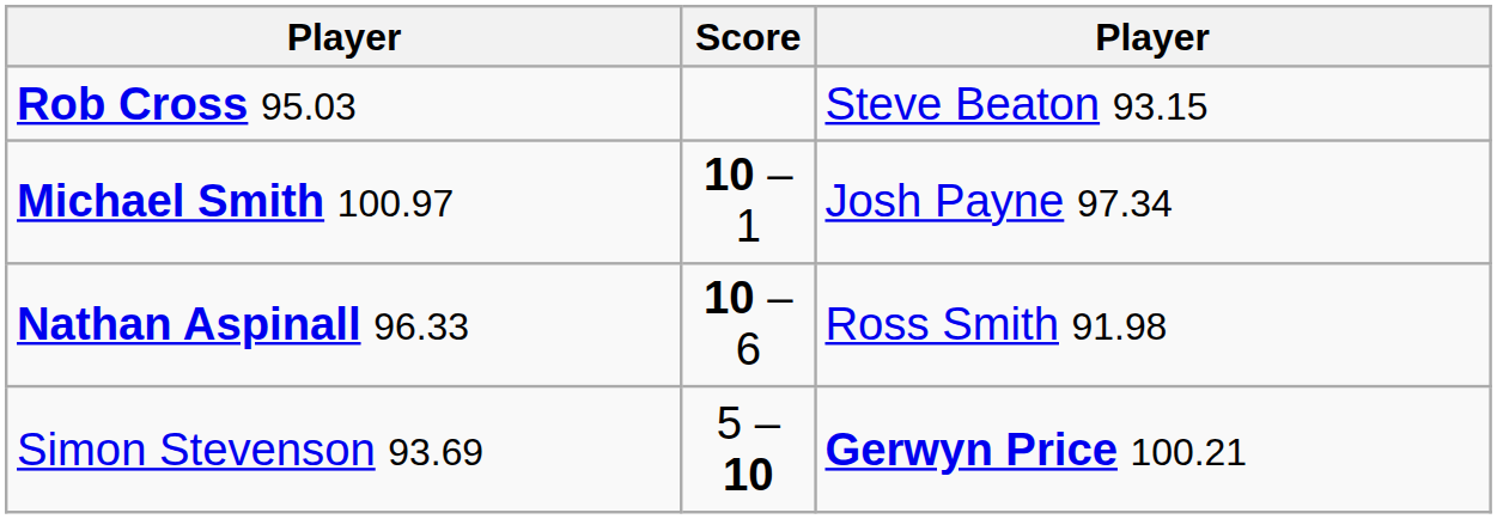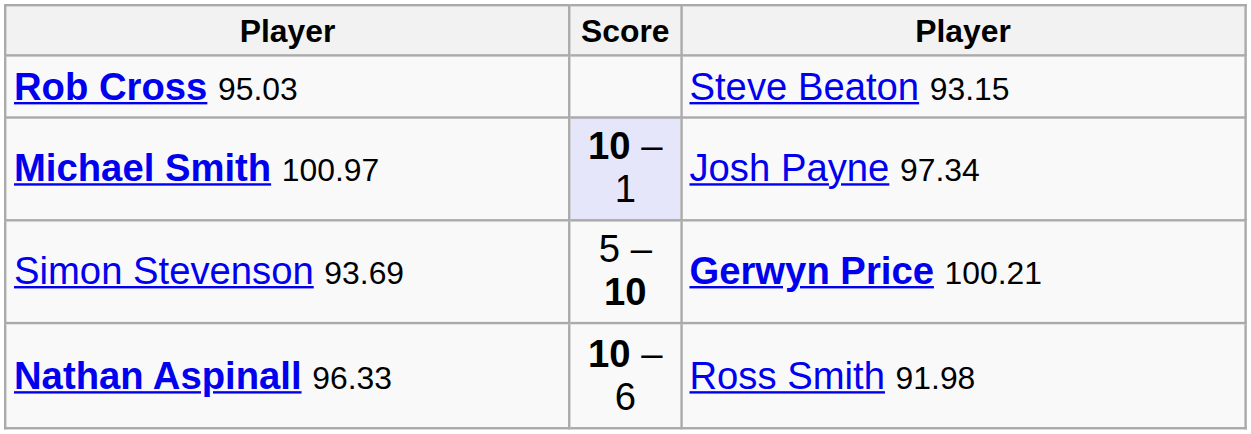Michael Smith 100.97 | Score: no background -> lavender background
rows swapped: Simon Stevenson 93.69 <-> Nathan Aspinall 96.33
